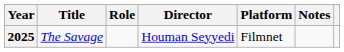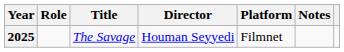columns swapped: Title <-> Role
